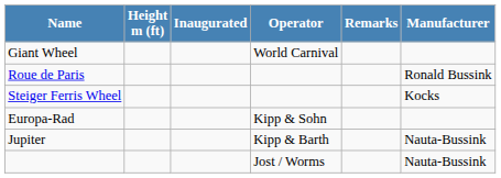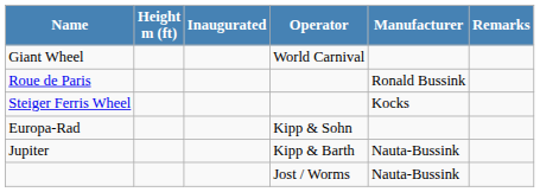columns swapped: Manufacturer <-> Remarks
